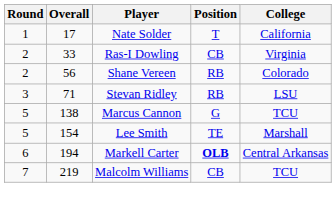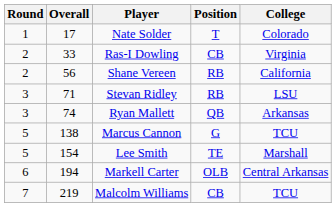Nate Solder | College: California -> Colorado
Shane Vereen | College: Colorado -> California
+ row: 3 | 74 | Ryan Mallett | QB | Arkansas
Markell Carter | Position: bold -> normal
